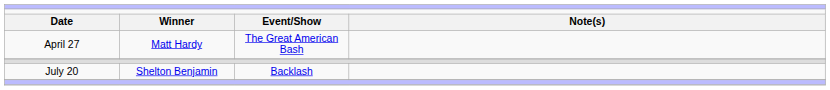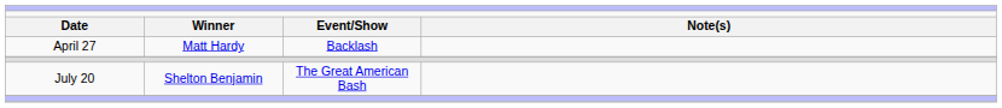April 27 | column 3: The Great American Bash -> Backlash
July 20 | column 3: Backlash -> The Great American Bash
